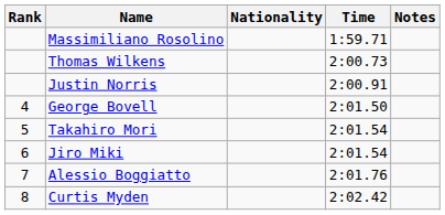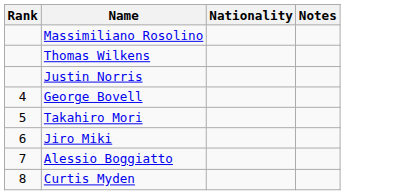- column: Time | 1:59.71 | 2:00.73 | 2:00.91 | 2:01.50 | 2:01.54 | 2:01.54 | 2:01.76 | 2:02.42
